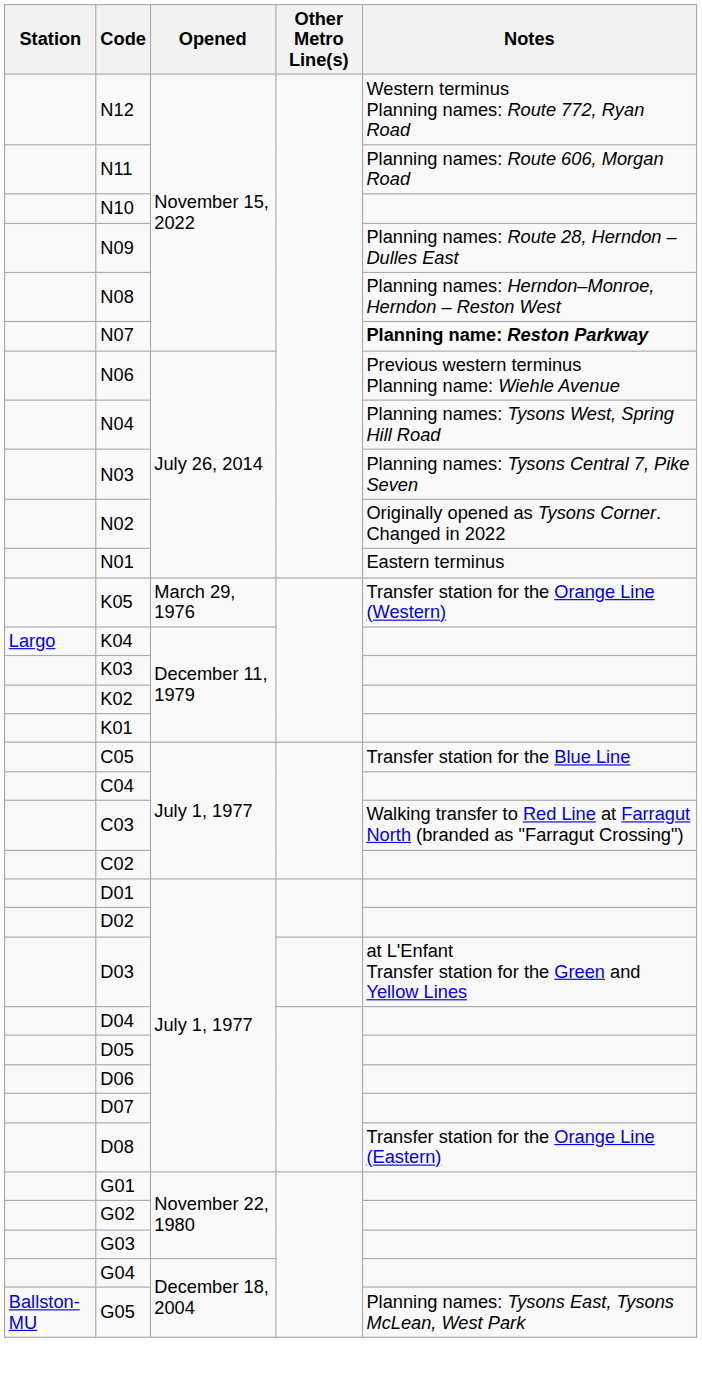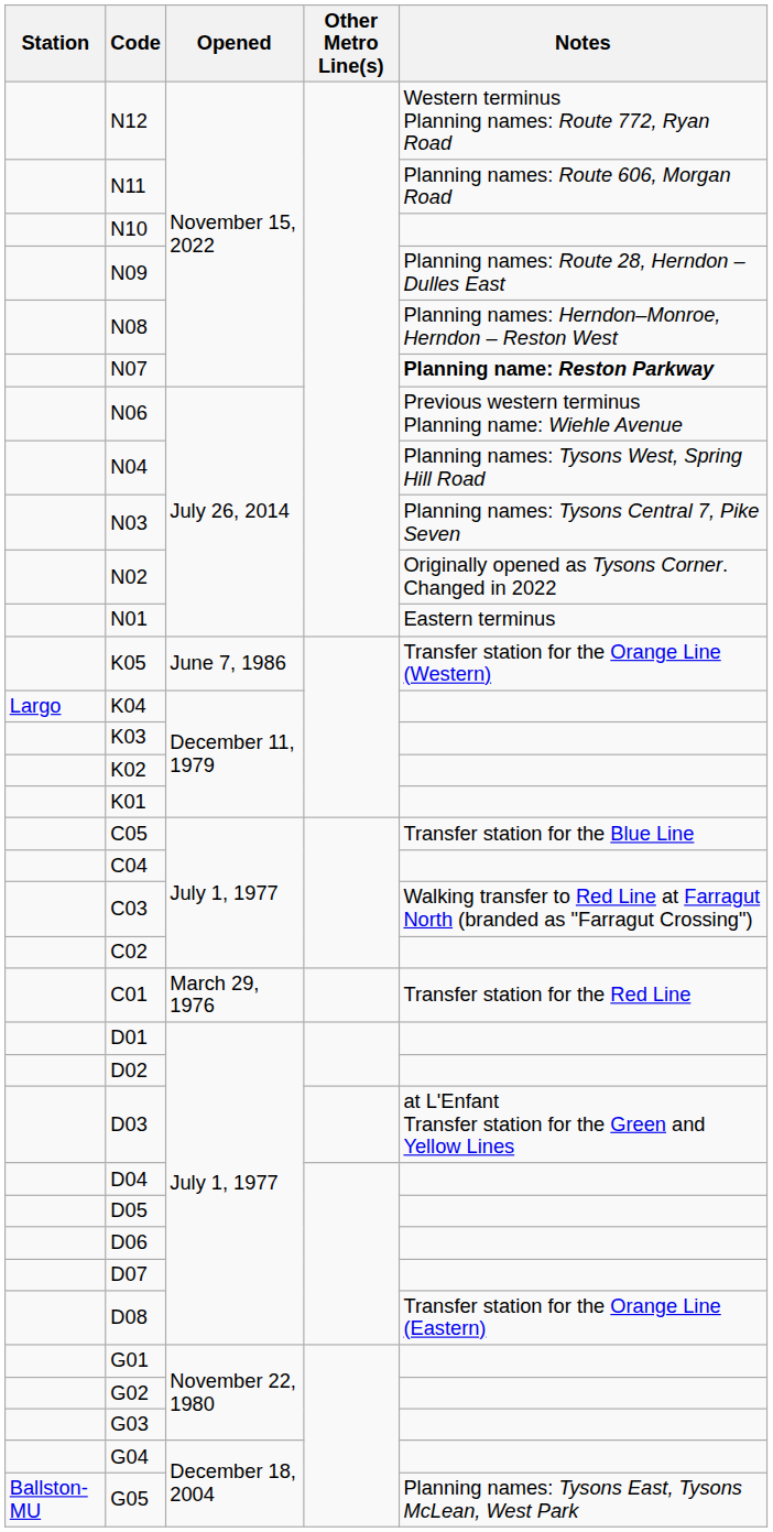K05 | Opened: March 29, 1976 -> June 7, 1986
+ row: C01 | March 29, 1976 | Transfer station for the Red Line
